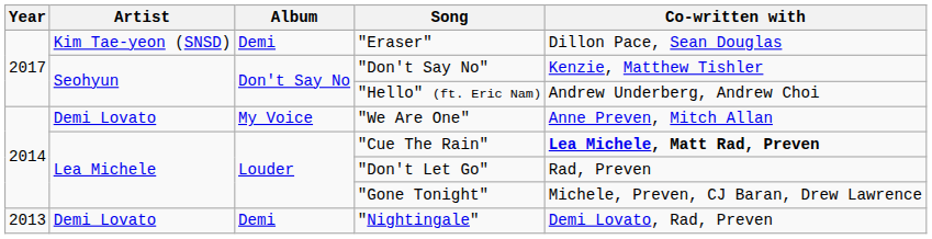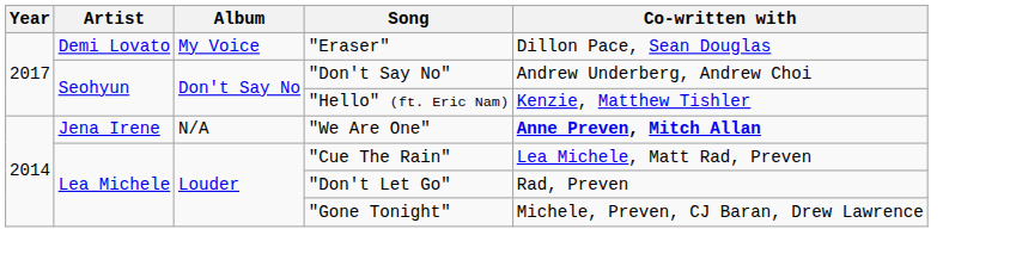"Eraser" | Artist: Kim Tae-yeon (SNSD) -> Demi Lovato
"Eraser" | Album: Demi -> My Voice
"Don't Say No" | Co-written with: Kenzie, Matthew Tishler -> Andrew Underberg, Andrew Choi
"Hello" (ft. Eric Nam) | Co-written with: Andrew Underberg, Andrew Choi -> Kenzie, Matthew Tishler
"We Are One" | Artist: Demi Lovato -> Jena Irene
"We Are One" | Album: My Voice -> N/A
"We Are One" | Co-written with: normal -> bold
"Cue The Rain" | Co-written with: bold -> normal
- row: 2013 | Demi Lovato | Demi | "Nightingale" | Demi Lovato, Rad, Preven
